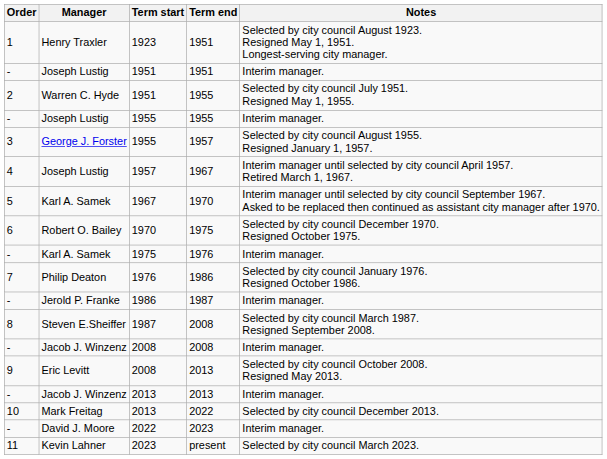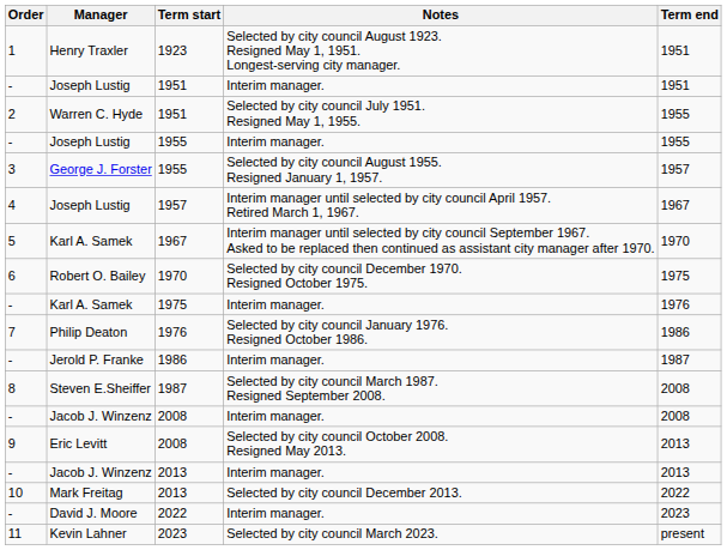columns swapped: Term end <-> Notes
